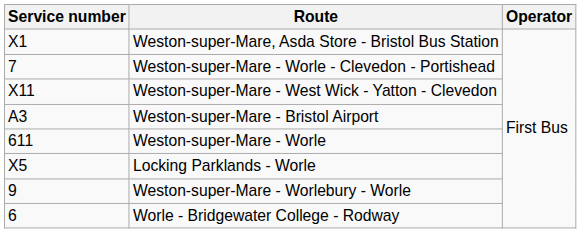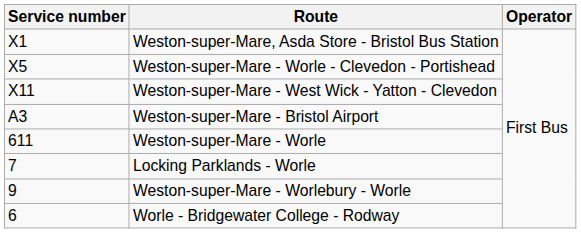Weston-super-Mare - Worle - Clevedon - Portishead | Service number: 7 -> X5
Locking Parklands - Worle | Service number: X5 -> 7
